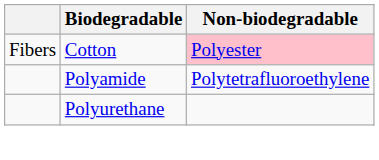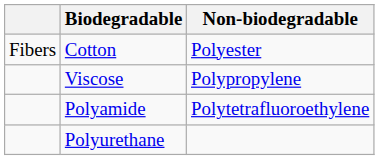Cotton | Non-biodegradable: pink background -> no background
+ row: Viscose | Polypropylene
